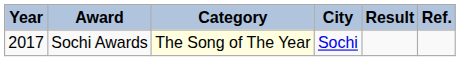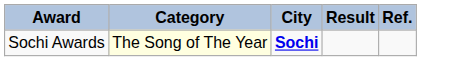- column: Year | 2017
Sochi Awards | City: normal -> bold
